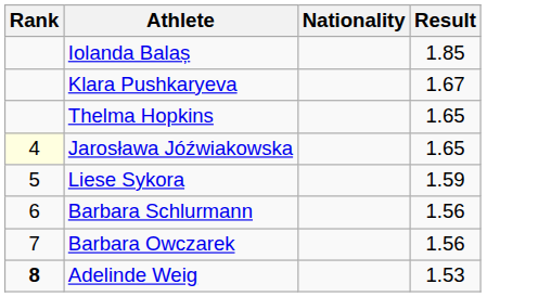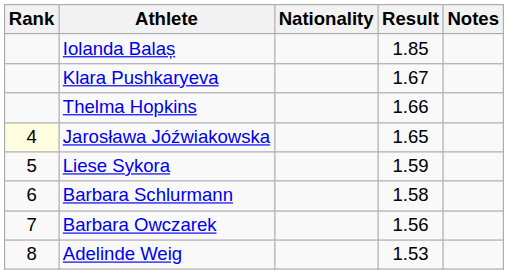+ column: Notes
Thelma Hopkins | Result: 1.65 -> 1.66
Barbara Schlurmann | Result: 1.56 -> 1.58
Adelinde Weig | Rank: bold -> normal
